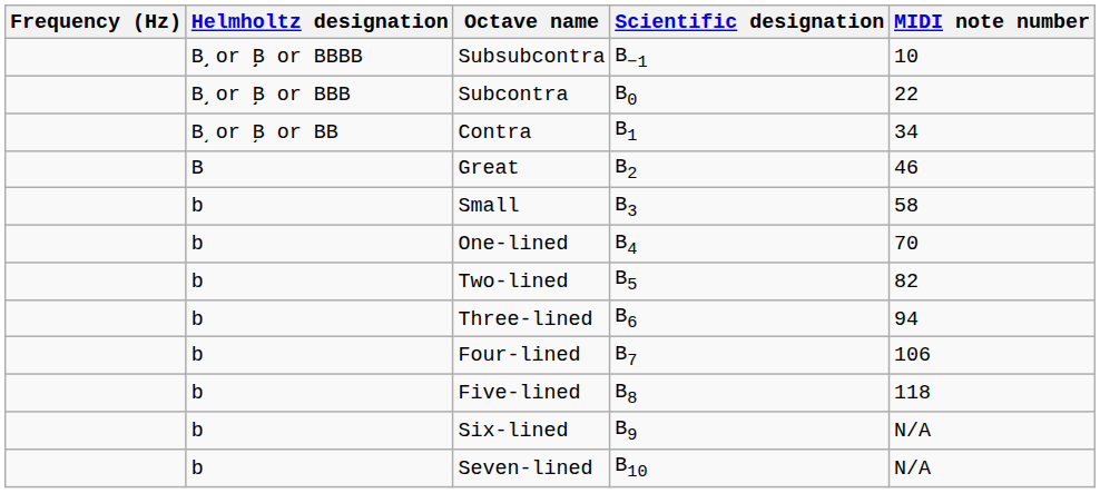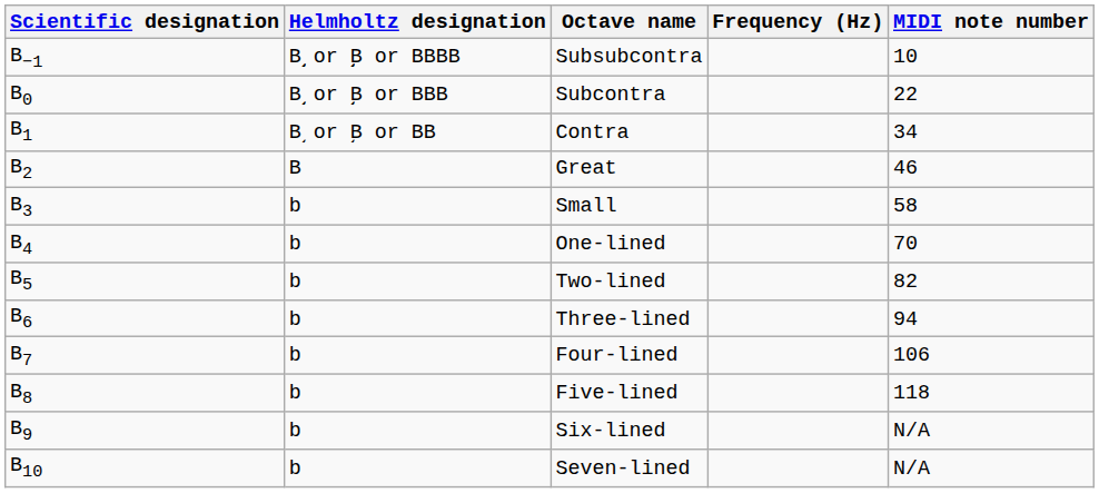columns swapped: Scientific designation <-> Frequency (Hz)
